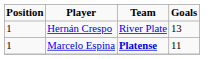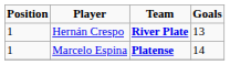Hernán Crespo | Team: normal -> bold
Marcelo Espina | Goals: 11 -> 14
